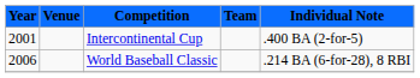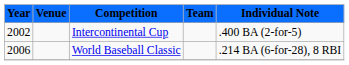Intercontinental Cup | Year: 2001 -> 2002
